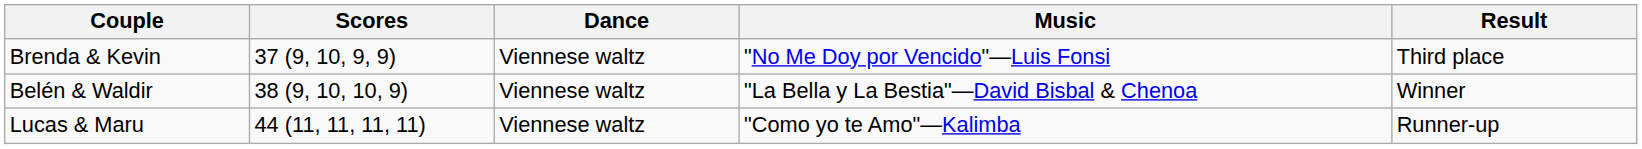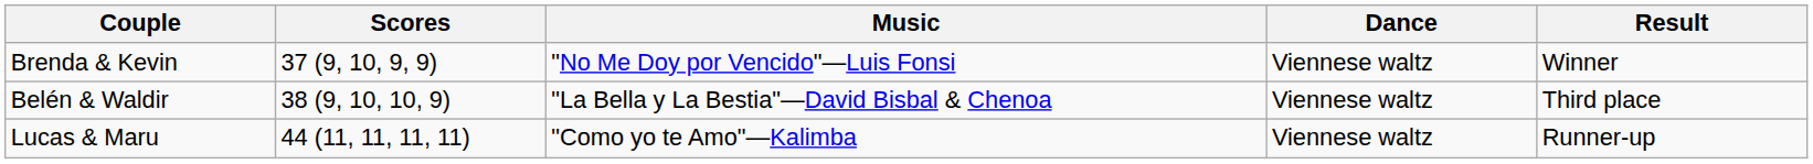columns swapped: Dance <-> Music
Brenda & Kevin | Result: Third place -> Winner
Belén & Waldir | Result: Winner -> Third place
